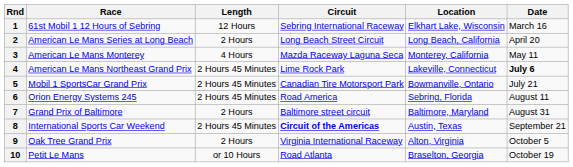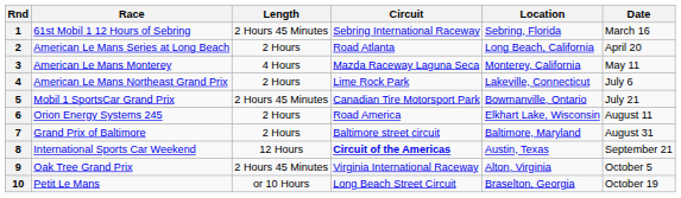1 | Length: 12 Hours -> 2 Hours 45 Minutes
1 | Location: Elkhart Lake, Wisconsin -> Sebring, Florida
2 | Circuit: Long Beach Street Circuit -> Road Atlanta
4 | Length: 2 Hours 45 Minutes -> 2 Hours
4 | Date: bold -> normal
6 | Length: 2 Hours 45 Minutes -> 2 Hours
6 | Location: Sebring, Florida -> Elkhart Lake, Wisconsin
8 | Length: 2 Hours 45 Minutes -> 12 Hours
9 | Length: 2 Hours -> 2 Hours 45 Minutes
10 | Circuit: Road Atlanta -> Long Beach Street Circuit
